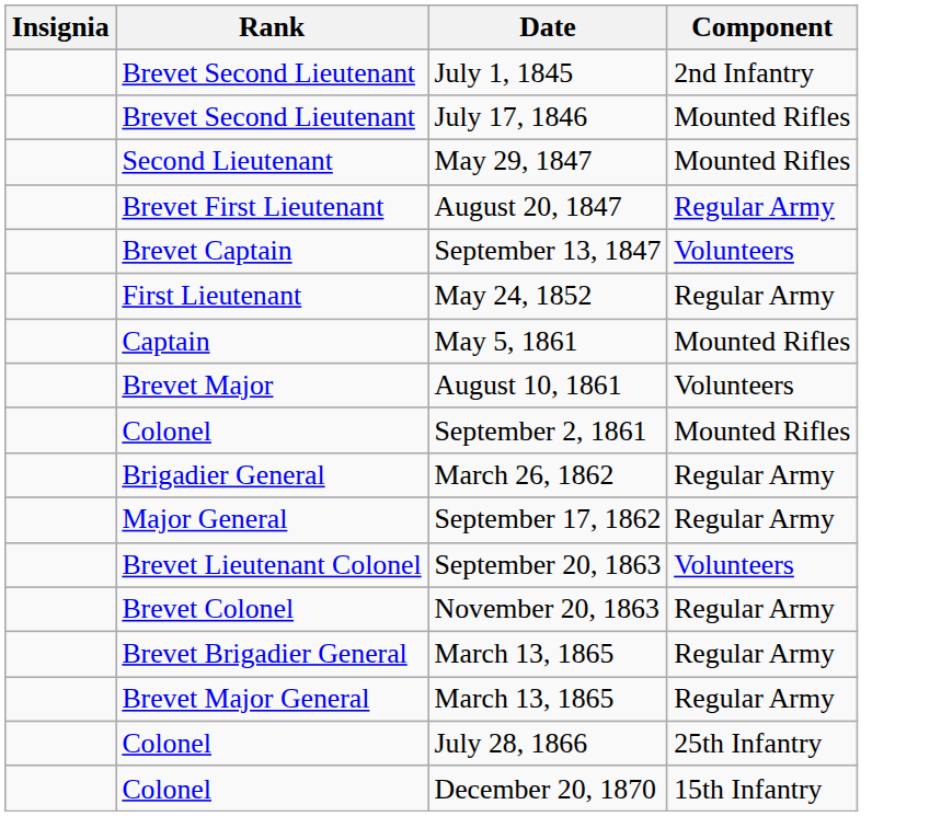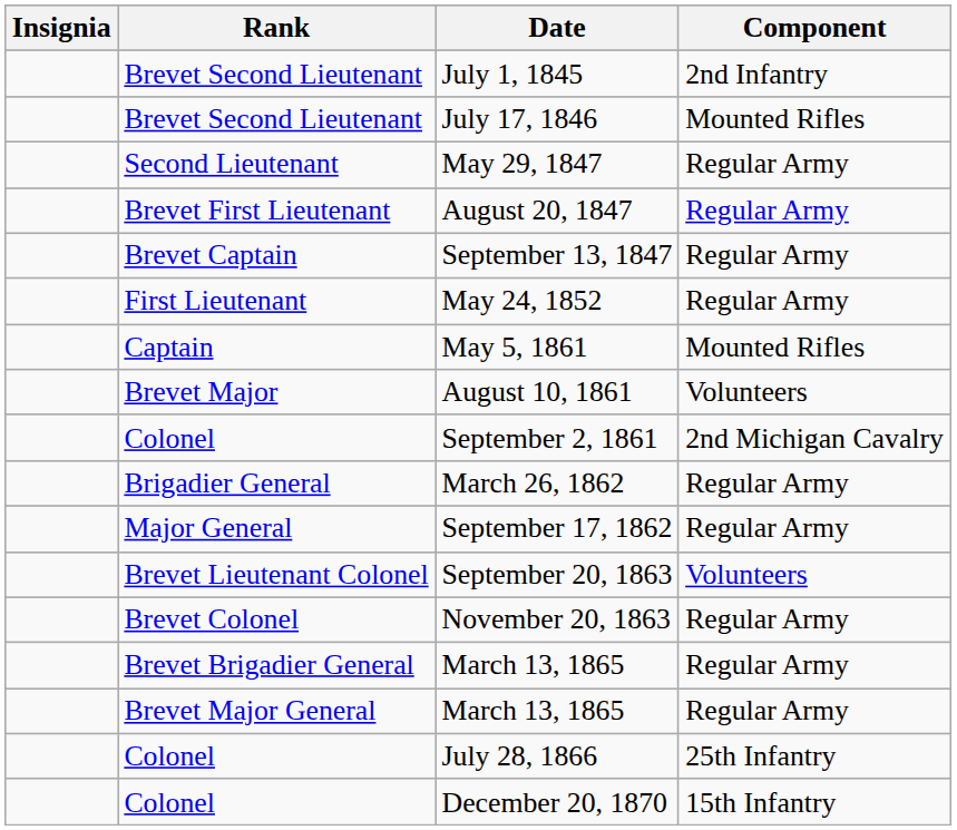May 29, 1847 | Component: Mounted Rifles -> Regular Army
September 13, 1847 | Component: Volunteers -> Regular Army
September 2, 1861 | Component: Mounted Rifles -> 2nd Michigan Cavalry
